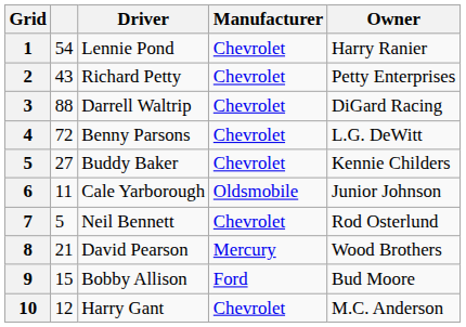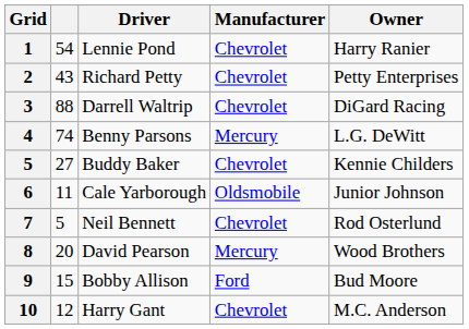Benny Parsons | column 2: 72 -> 74
Benny Parsons | Manufacturer: Chevrolet -> Mercury
David Pearson | column 2: 21 -> 20
